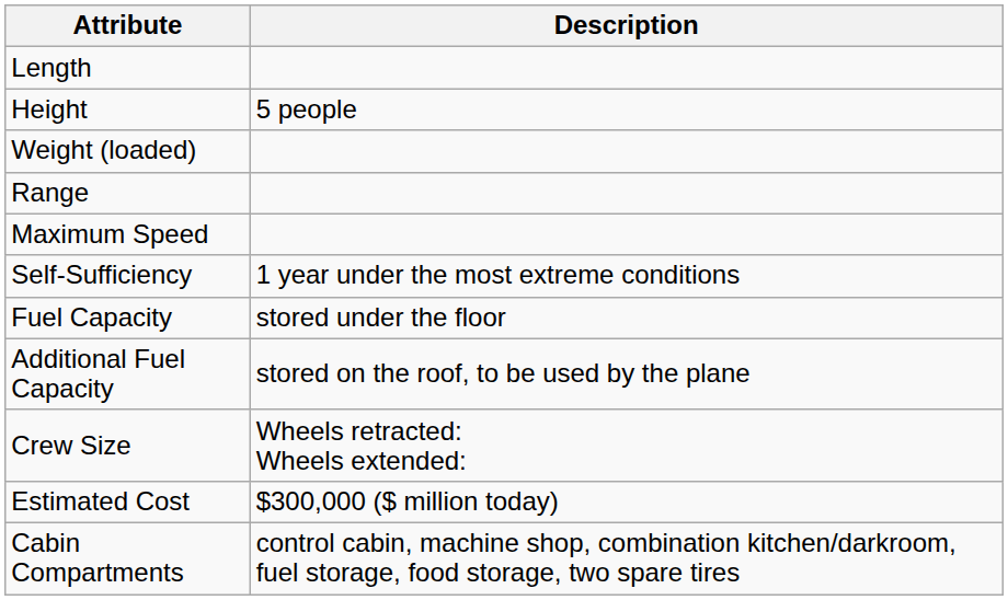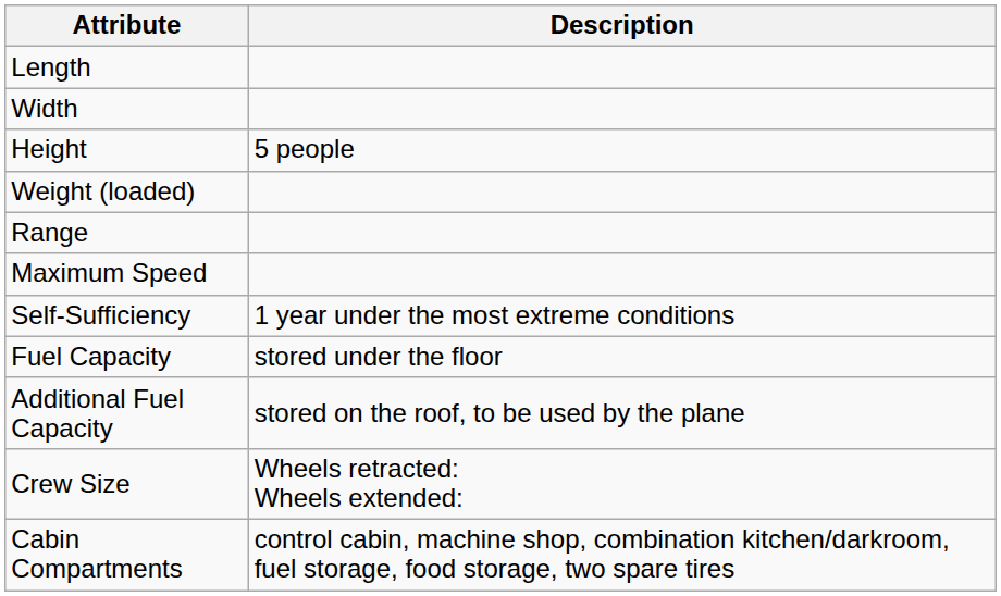+ row: Width
- row: Estimated Cost | $300,000 ($ million today)
